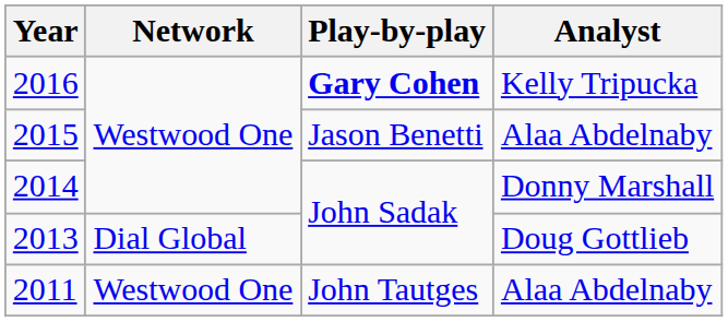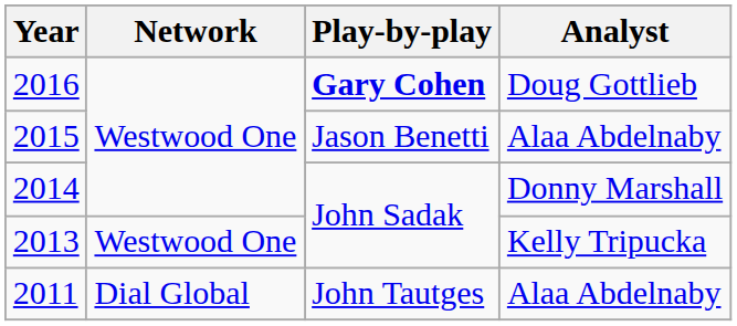2016 | Analyst: Kelly Tripucka -> Doug Gottlieb
2013 | Network: Dial Global -> Westwood One
2013 | Analyst: Doug Gottlieb -> Kelly Tripucka
2011 | Network: Westwood One -> Dial Global
